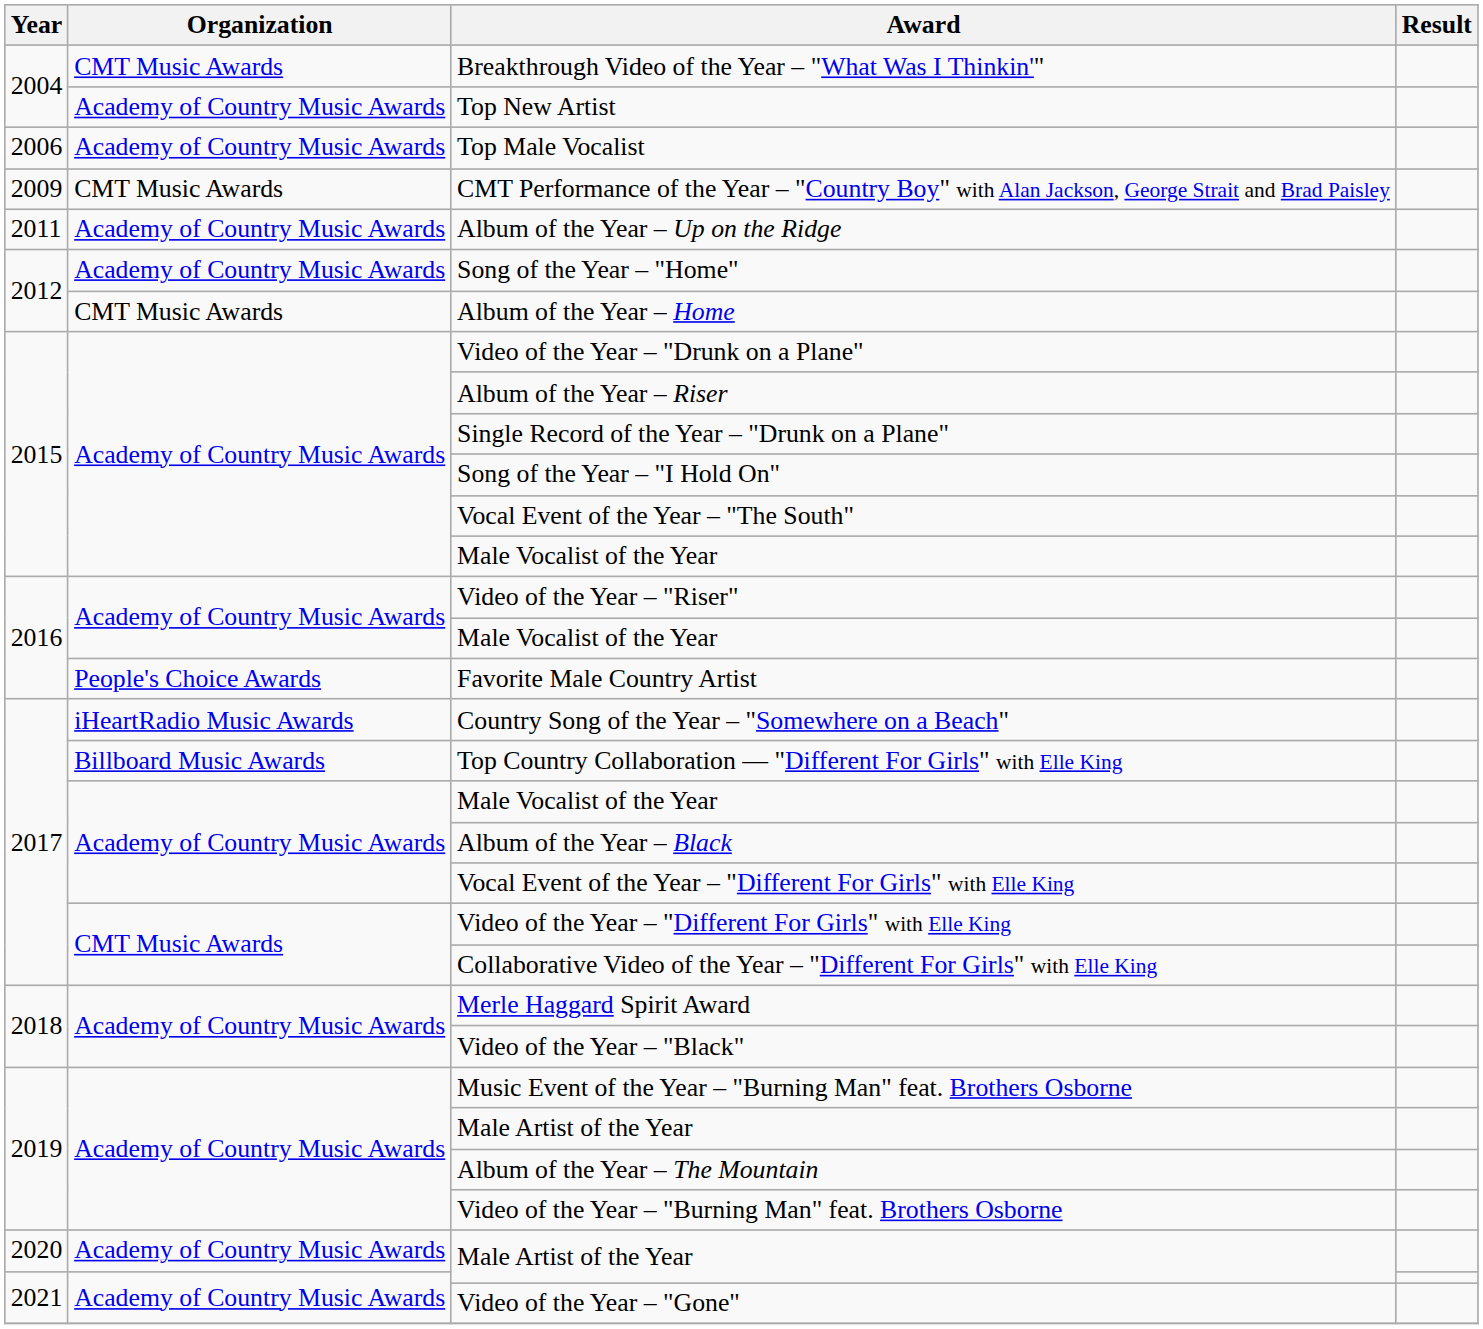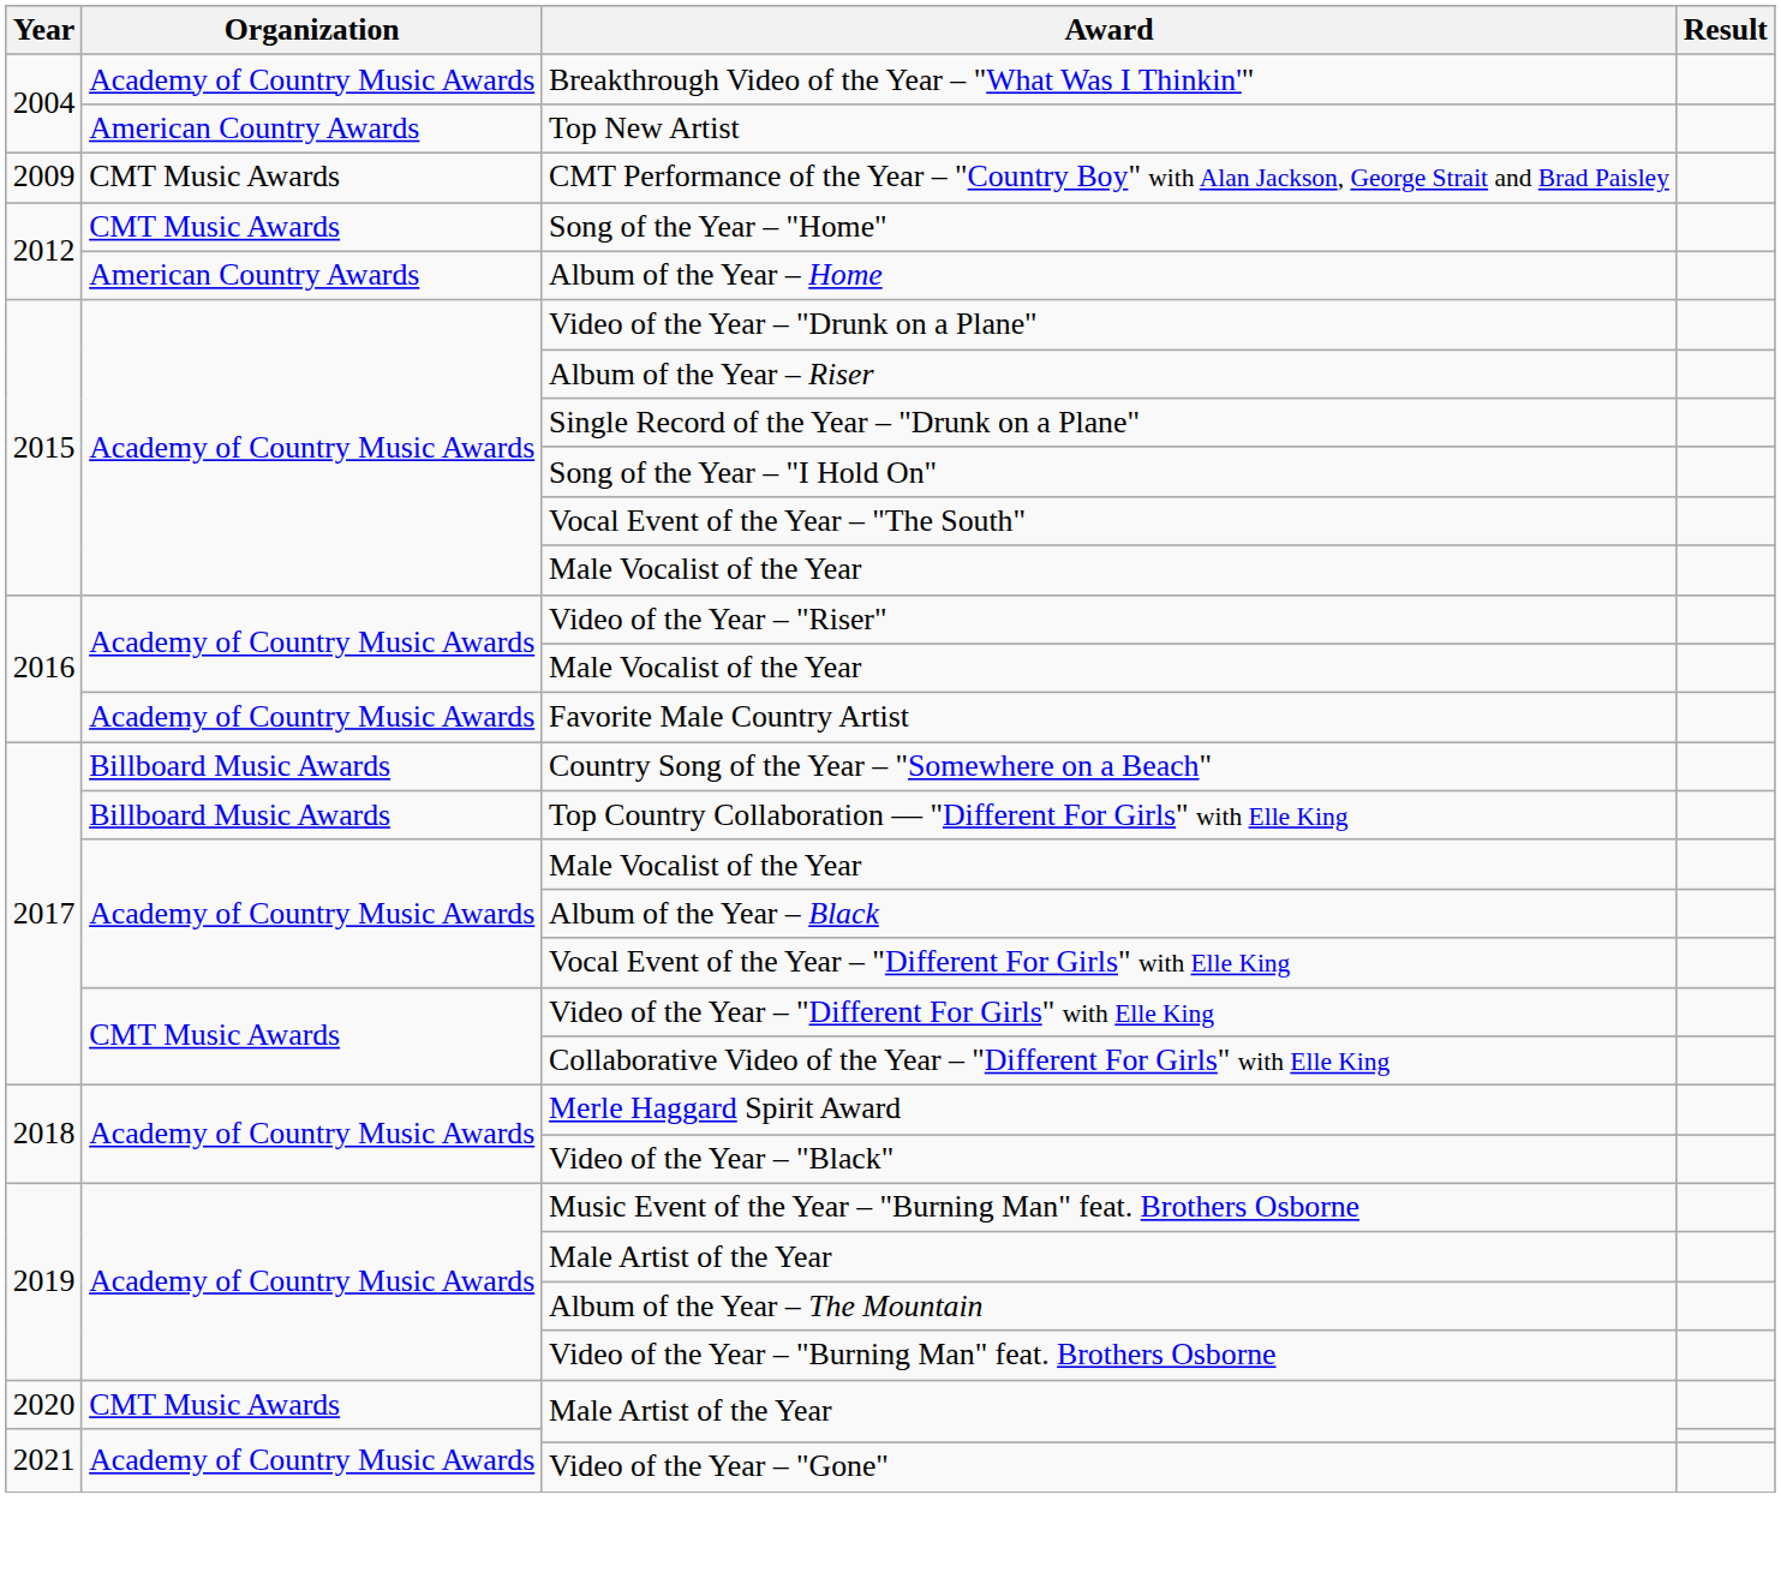Breakthrough Video of the Year – "What Was I Thinkin'" | Organization: CMT Music Awards -> Academy of Country Music Awards
Top New Artist | Organization: Academy of Country Music Awards -> American Country Awards
- row: 2006 | Academy of Country Music Awards | Top Male Vocalist
- row: 2011 | Academy of Country Music Awards | Album of the Year – Up on the Ridge
Song of the Year – "Home" | Organization: Academy of Country Music Awards -> CMT Music Awards
Album of the Year – Home | Organization: CMT Music Awards -> American Country Awards
Favorite Male Country Artist | Organization: People's Choice Awards -> Academy of Country Music Awards
Country Song of the Year – "Somewhere on a Beach" | Organization: iHeartRadio Music Awards -> Billboard Music Awards
2020 / Male Artist of the Year | Organization: Academy of Country Music Awards -> CMT Music Awards
